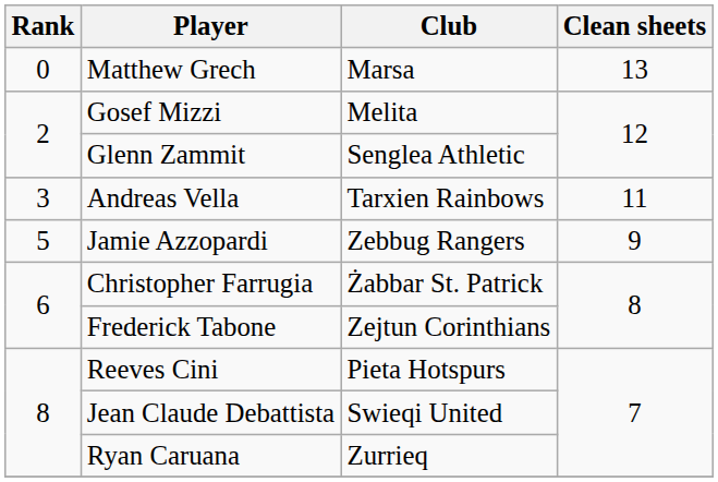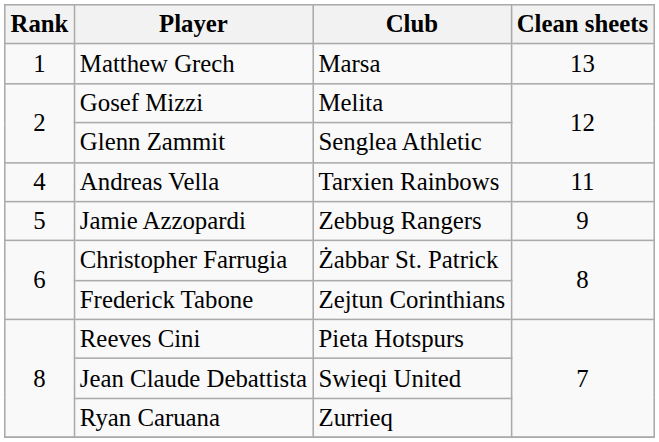Matthew Grech | Rank: 0 -> 1
Andreas Vella | Rank: 3 -> 4
